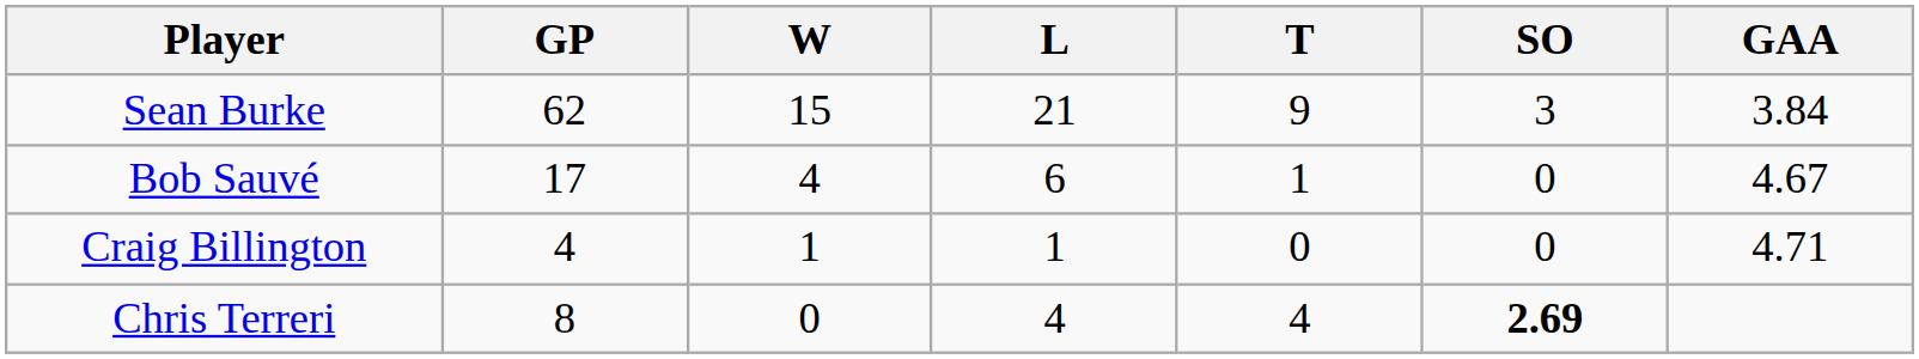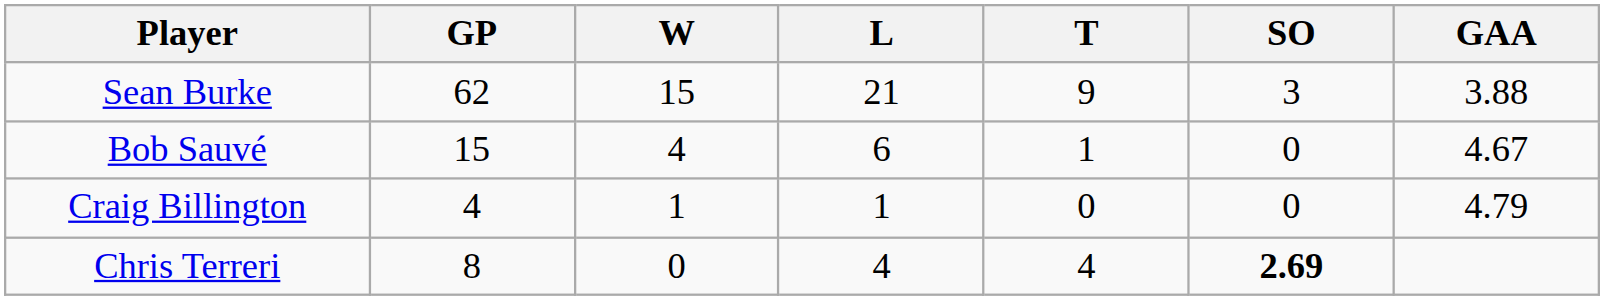Sean Burke | GAA: 3.84 -> 3.88
Bob Sauvé | GP: 17 -> 15
Craig Billington | GAA: 4.71 -> 4.79
